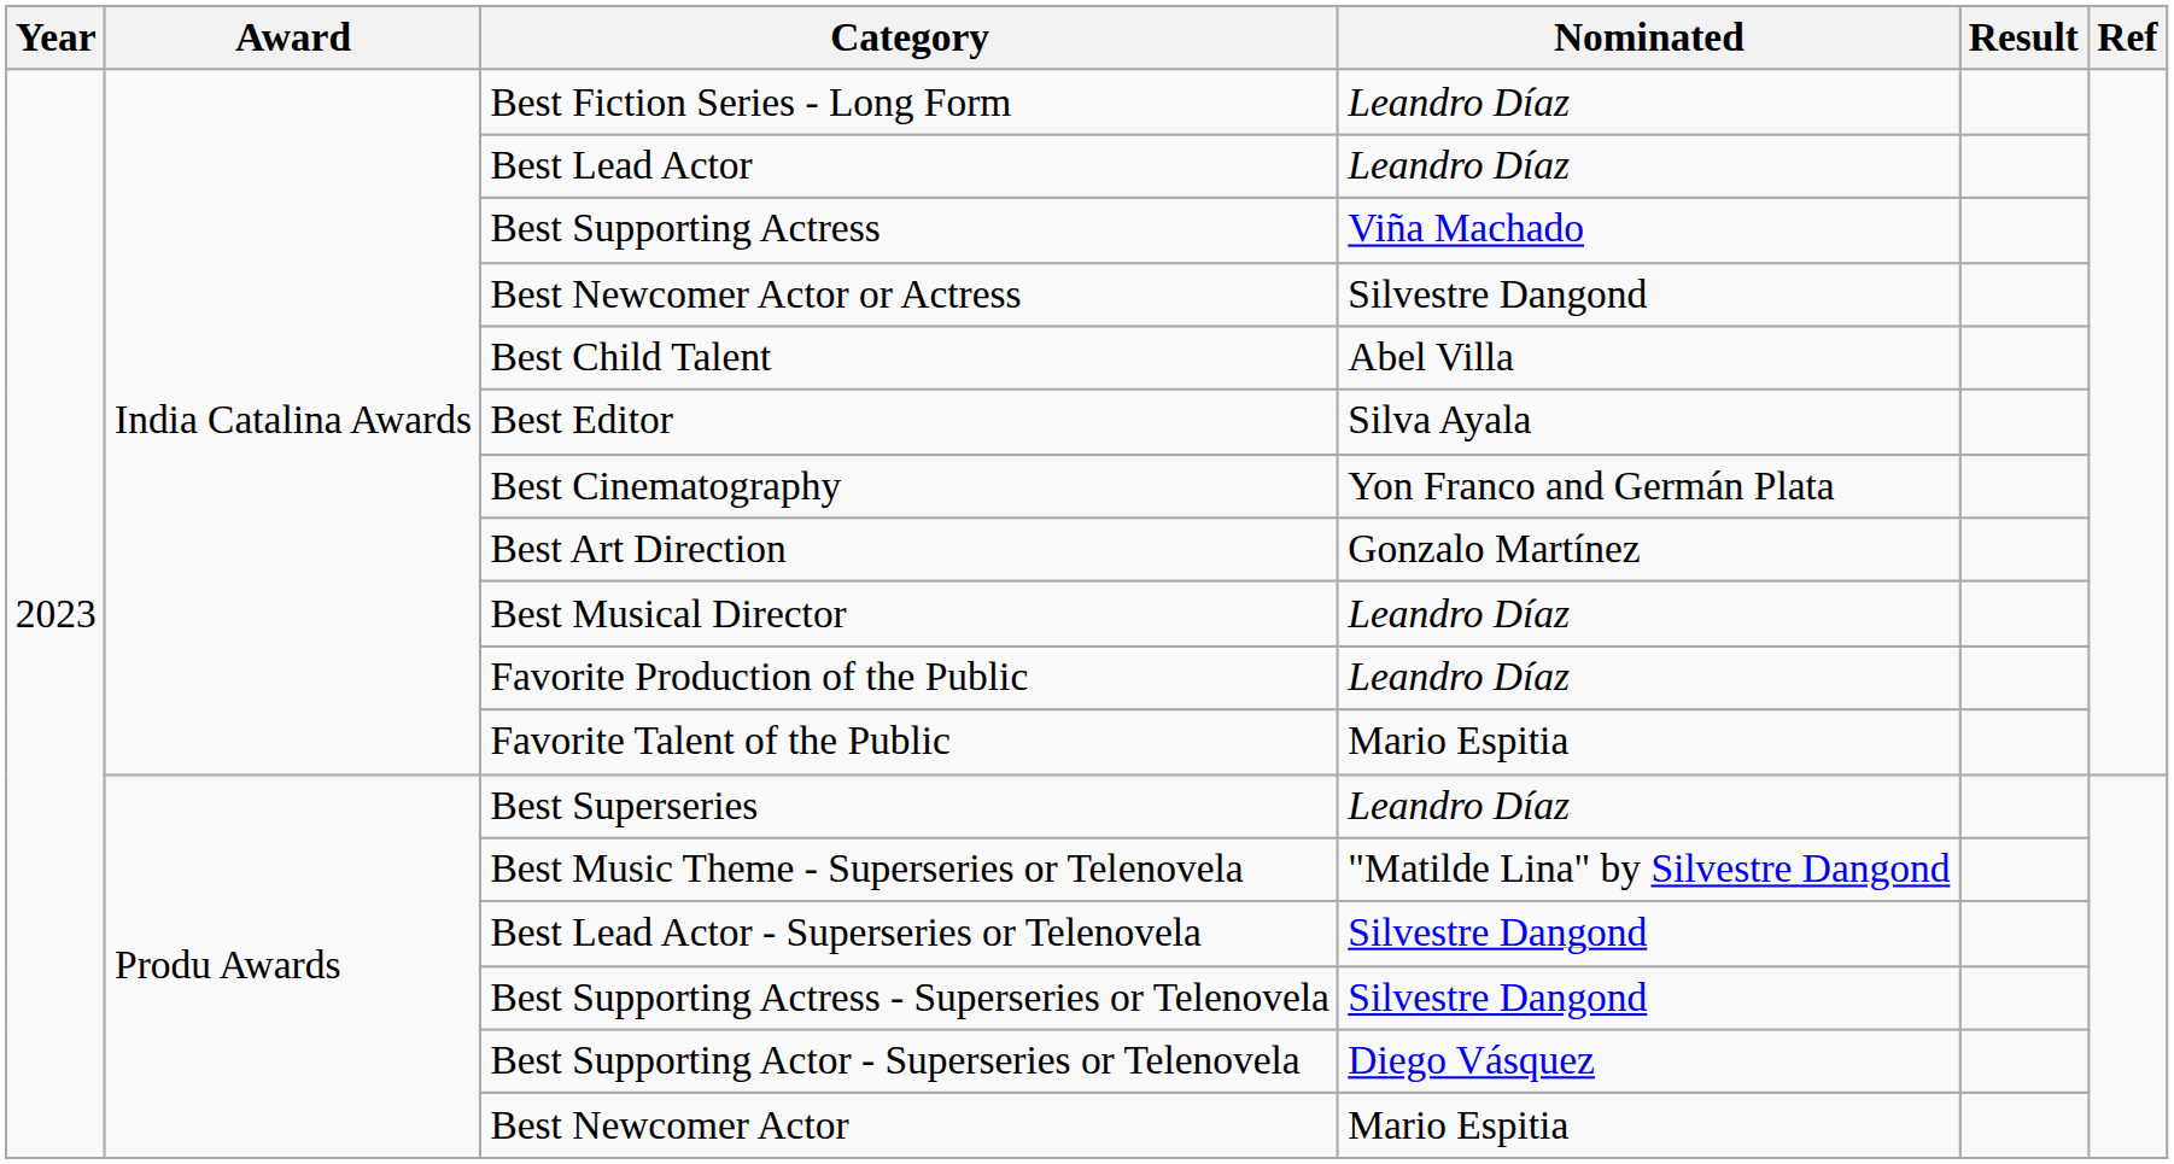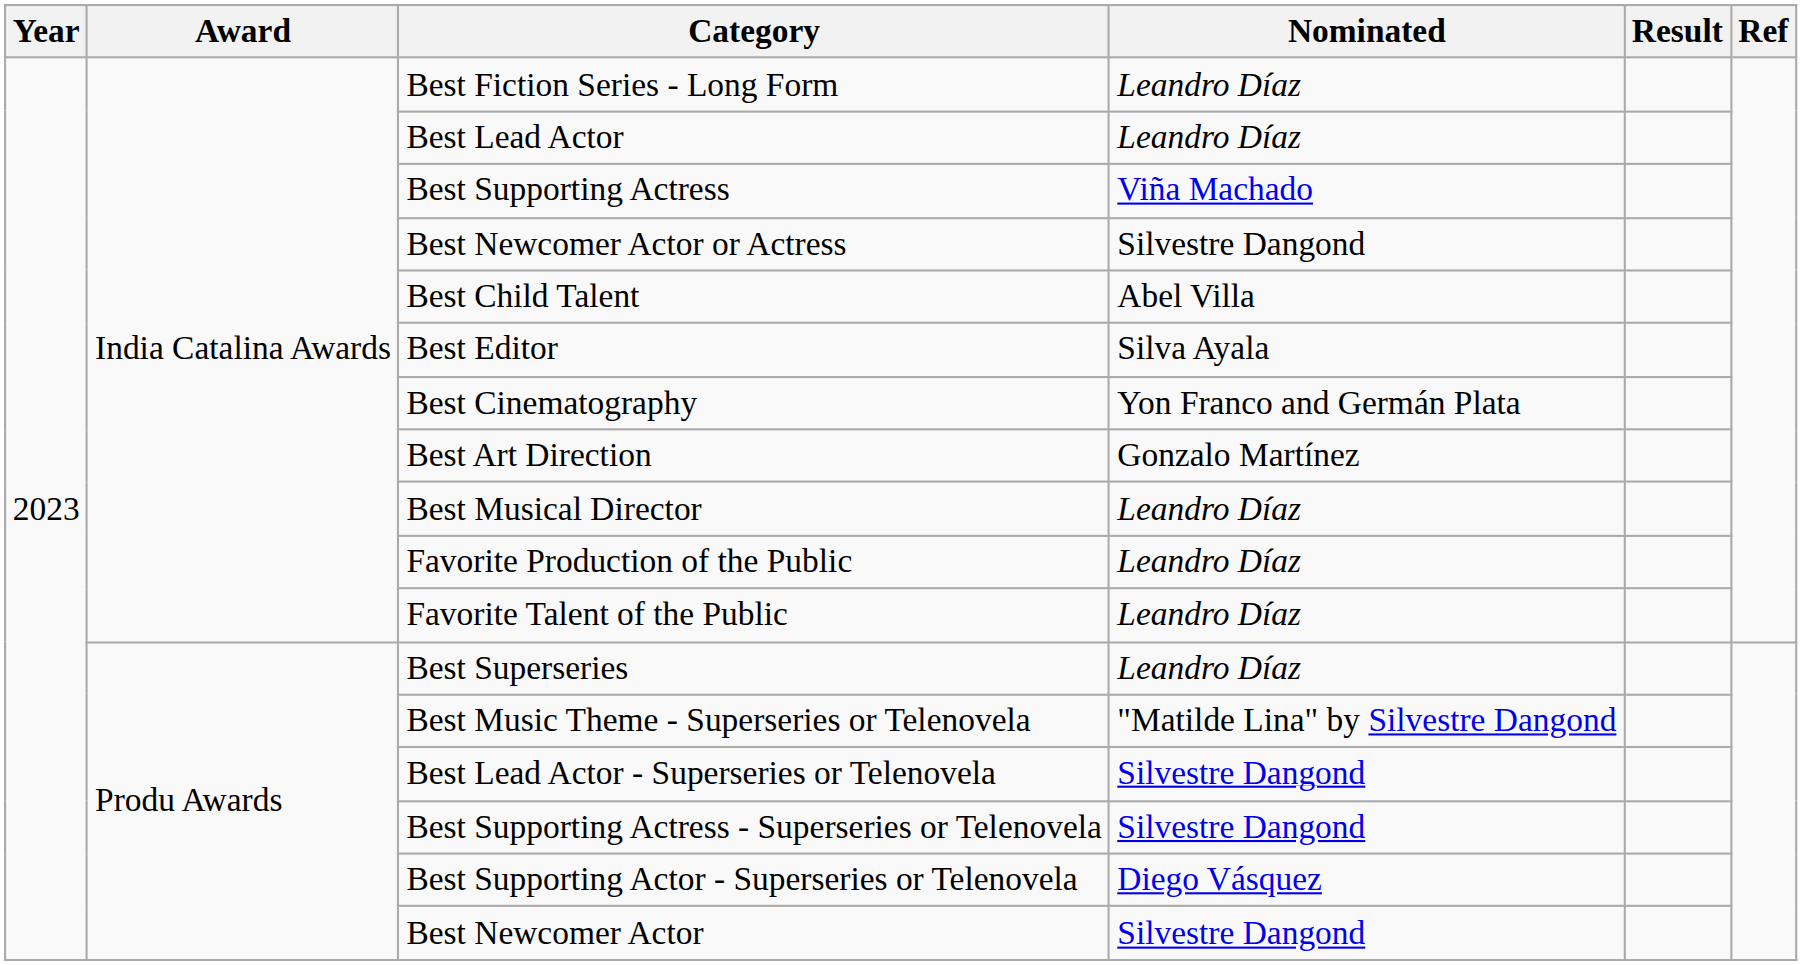Favorite Talent of the Public | Nominated: Mario Espitia -> Leandro Díaz
Best Newcomer Actor | Nominated: Mario Espitia -> Silvestre Dangond
